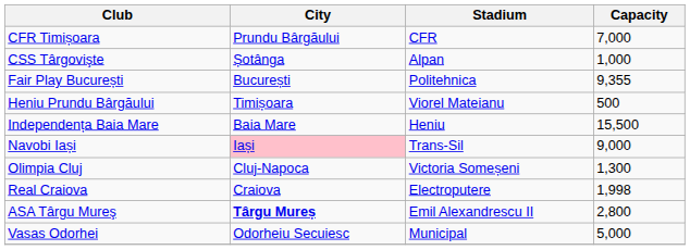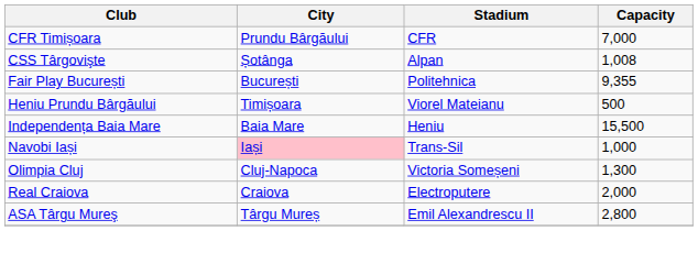CSS Târgovişte | Capacity: 1,000 -> 1,008
Navobi Iași | Capacity: 9,000 -> 1,000
Real Craiova | Capacity: 1,998 -> 2,000
ASA Târgu Mureş | City: bold -> normal
- row: Vasas Odorhei | Odorheiu Secuiesc | Municipal | 5,000
